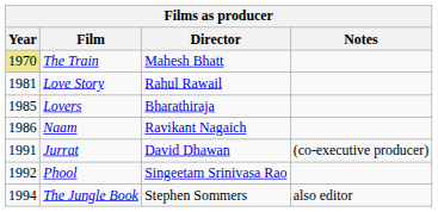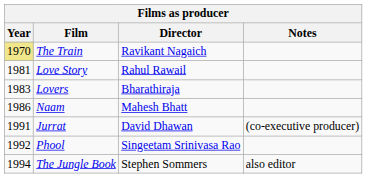The Train | Director: Mahesh Bhatt -> Ravikant Nagaich
Lovers | Year: 1985 -> 1983
Naam | Director: Ravikant Nagaich -> Mahesh Bhatt
